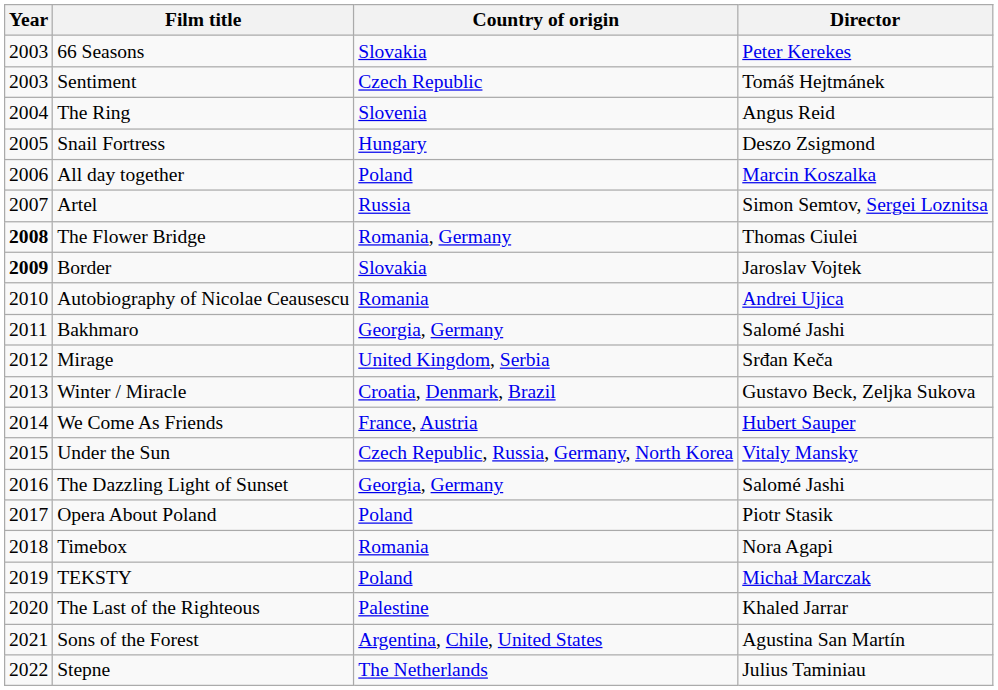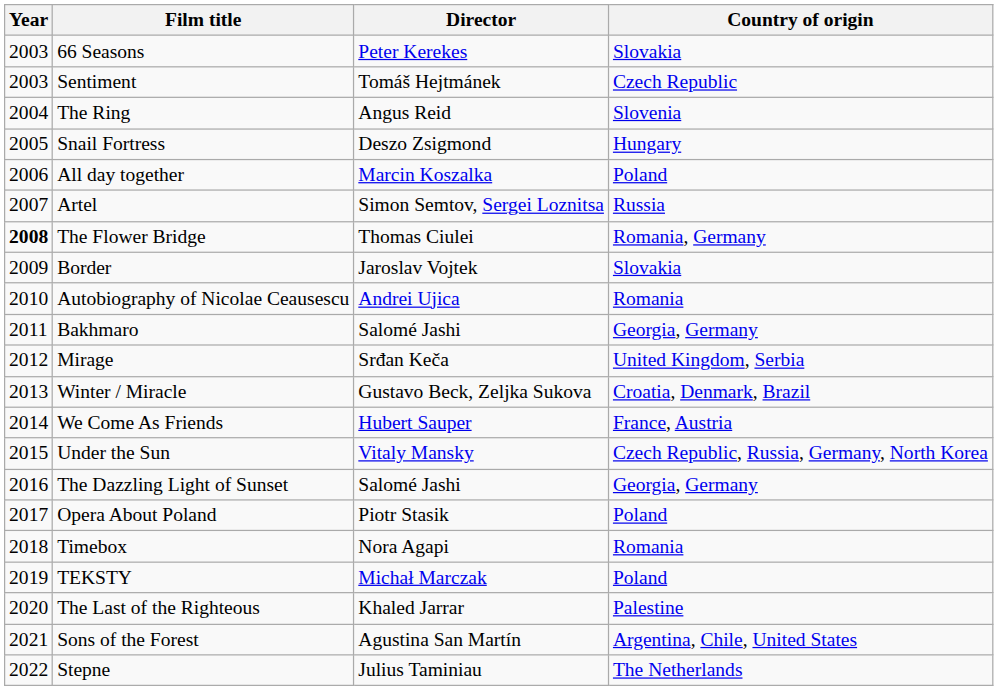columns swapped: Director <-> Country of origin
Border | Year: bold -> normal
